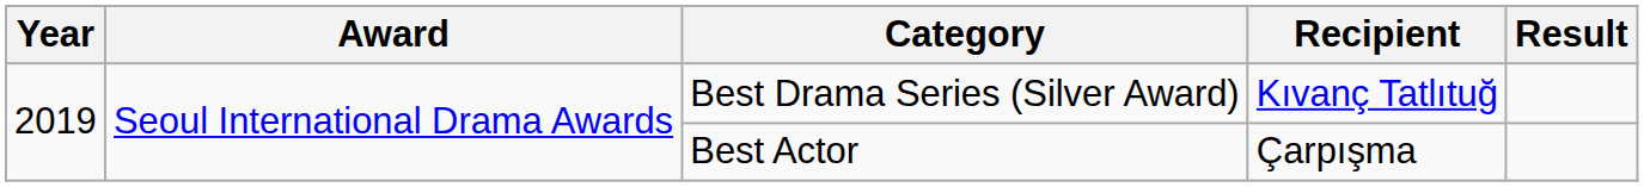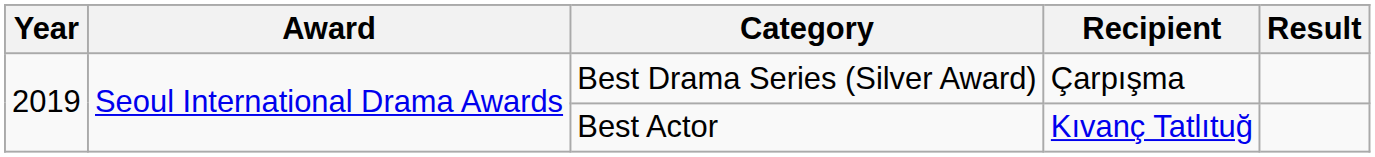Best Drama Series (Silver Award) | Recipient: Kıvanç Tatlıtuğ -> Çarpışma
Best Actor | Recipient: Çarpışma -> Kıvanç Tatlıtuğ
